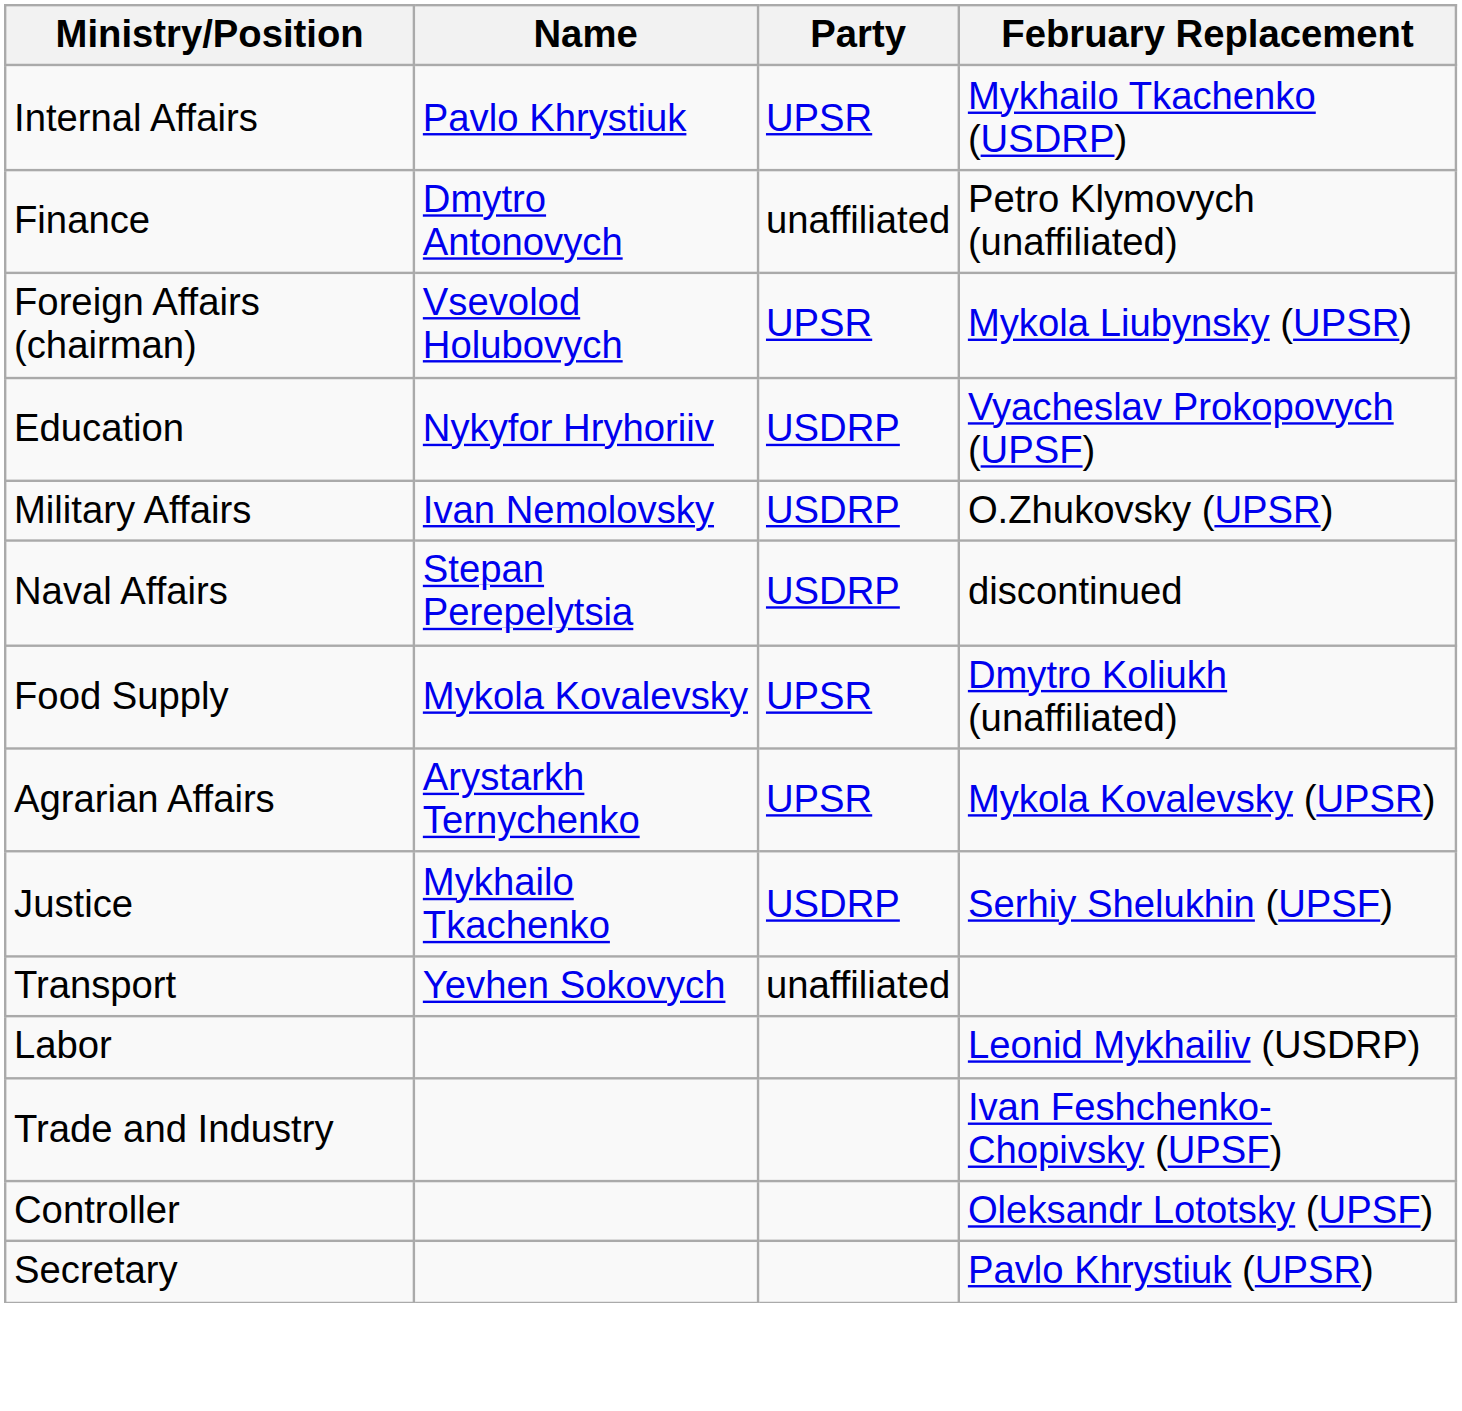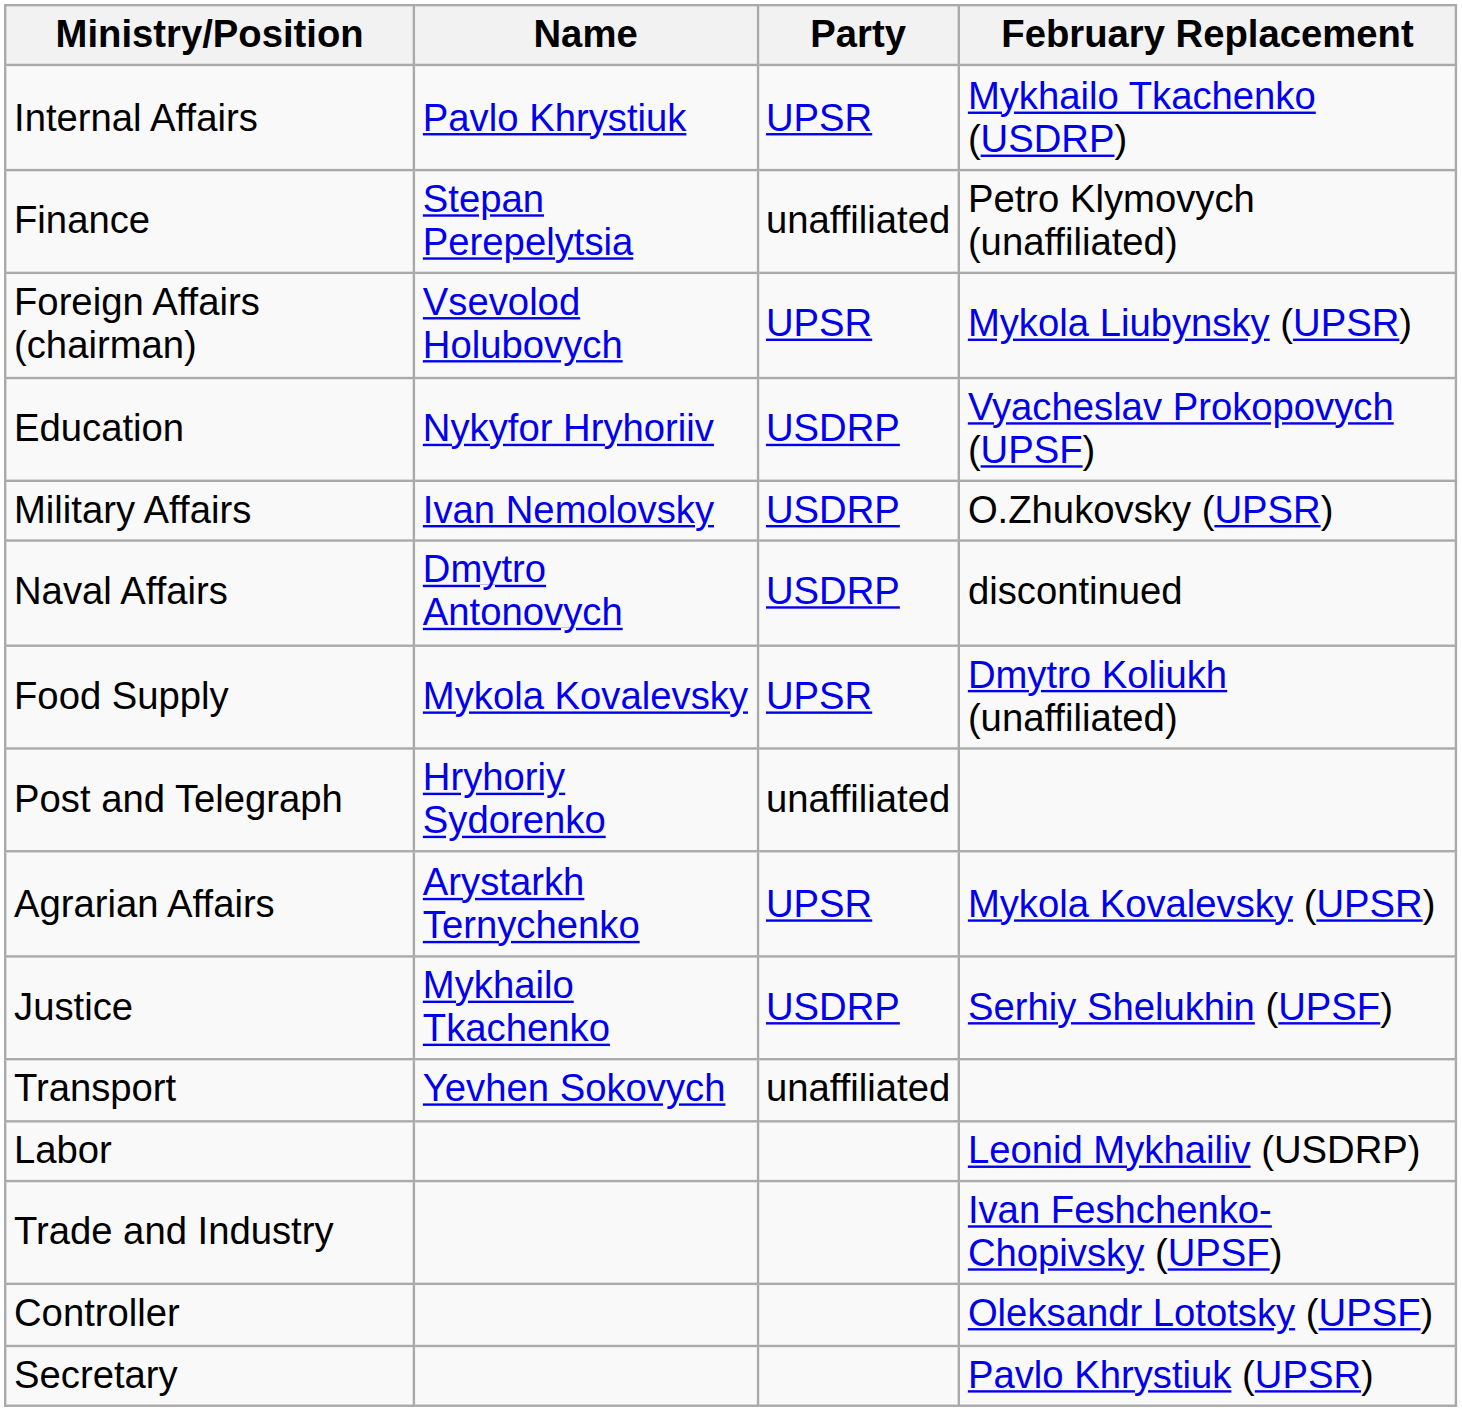Finance | Name: Dmytro Antonovych -> Stepan Perepelytsia
Naval Affairs | Name: Stepan Perepelytsia -> Dmytro Antonovych
+ row: Post and Telegraph | Hryhoriy Sydorenko | unaffiliated
